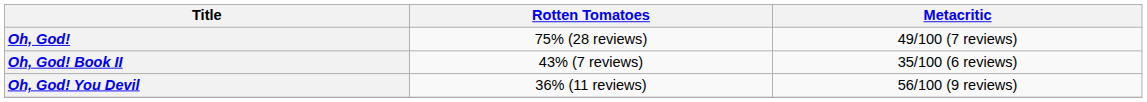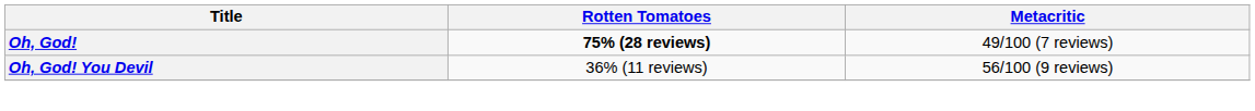Oh, God! | Rotten Tomatoes: normal -> bold
- row: Oh, God! Book II | 43% (7 reviews) | 35/100 (6 reviews)
